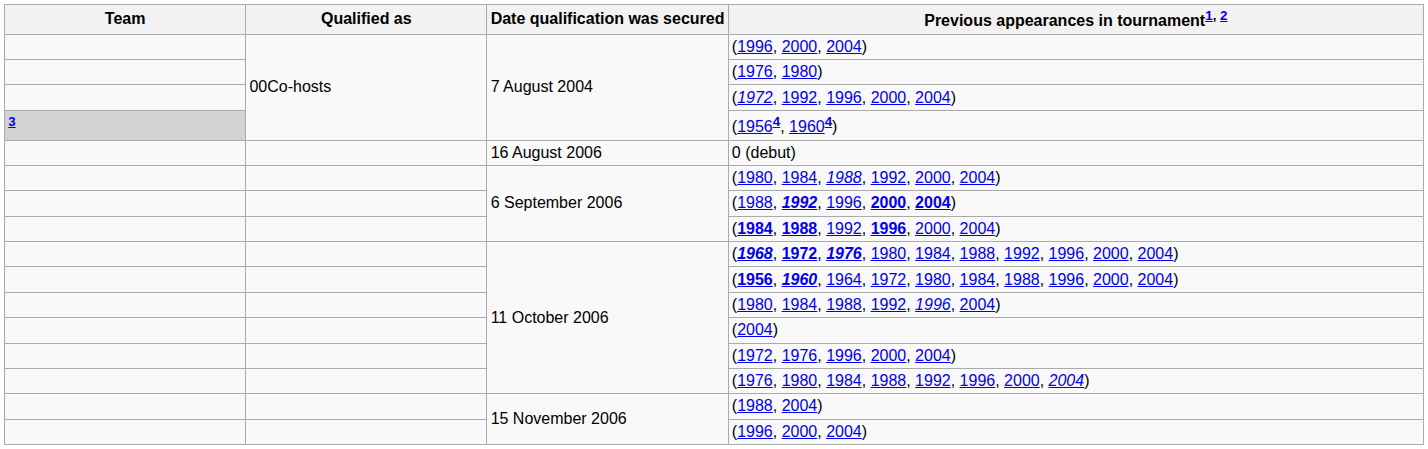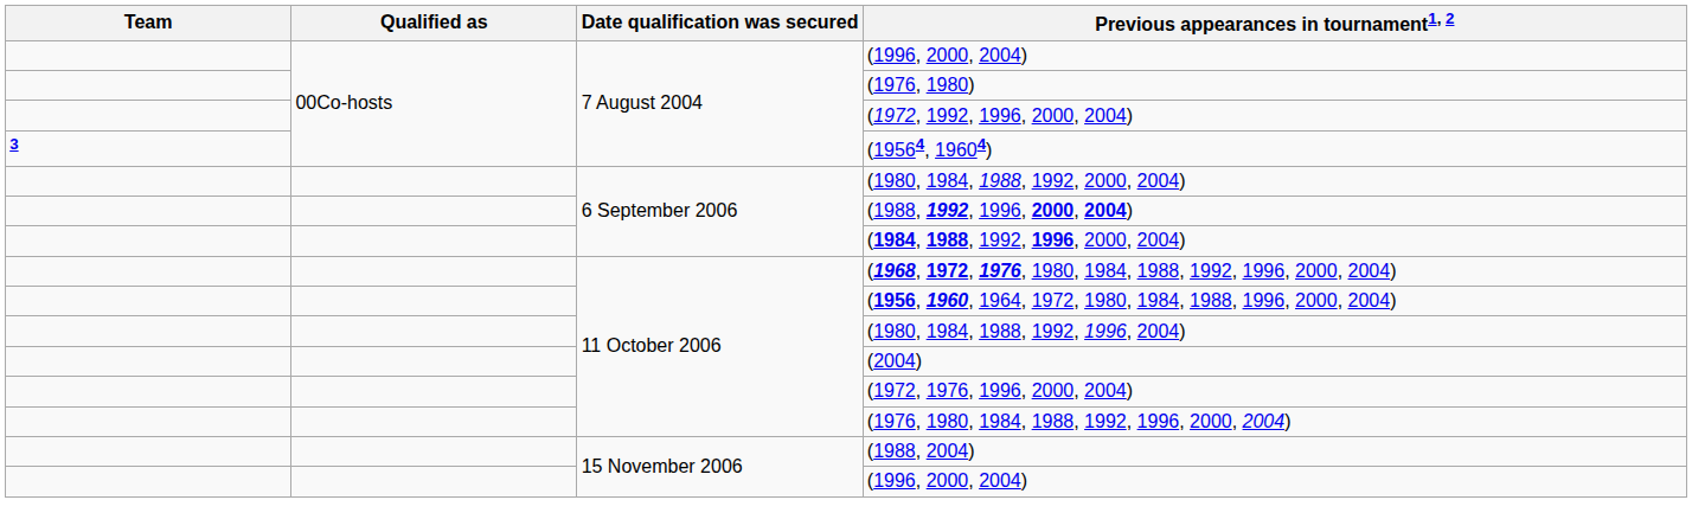(19564, 19604) | Team: lightgrey background -> no background
- row: 16 August 2006 | 0 (debut)
